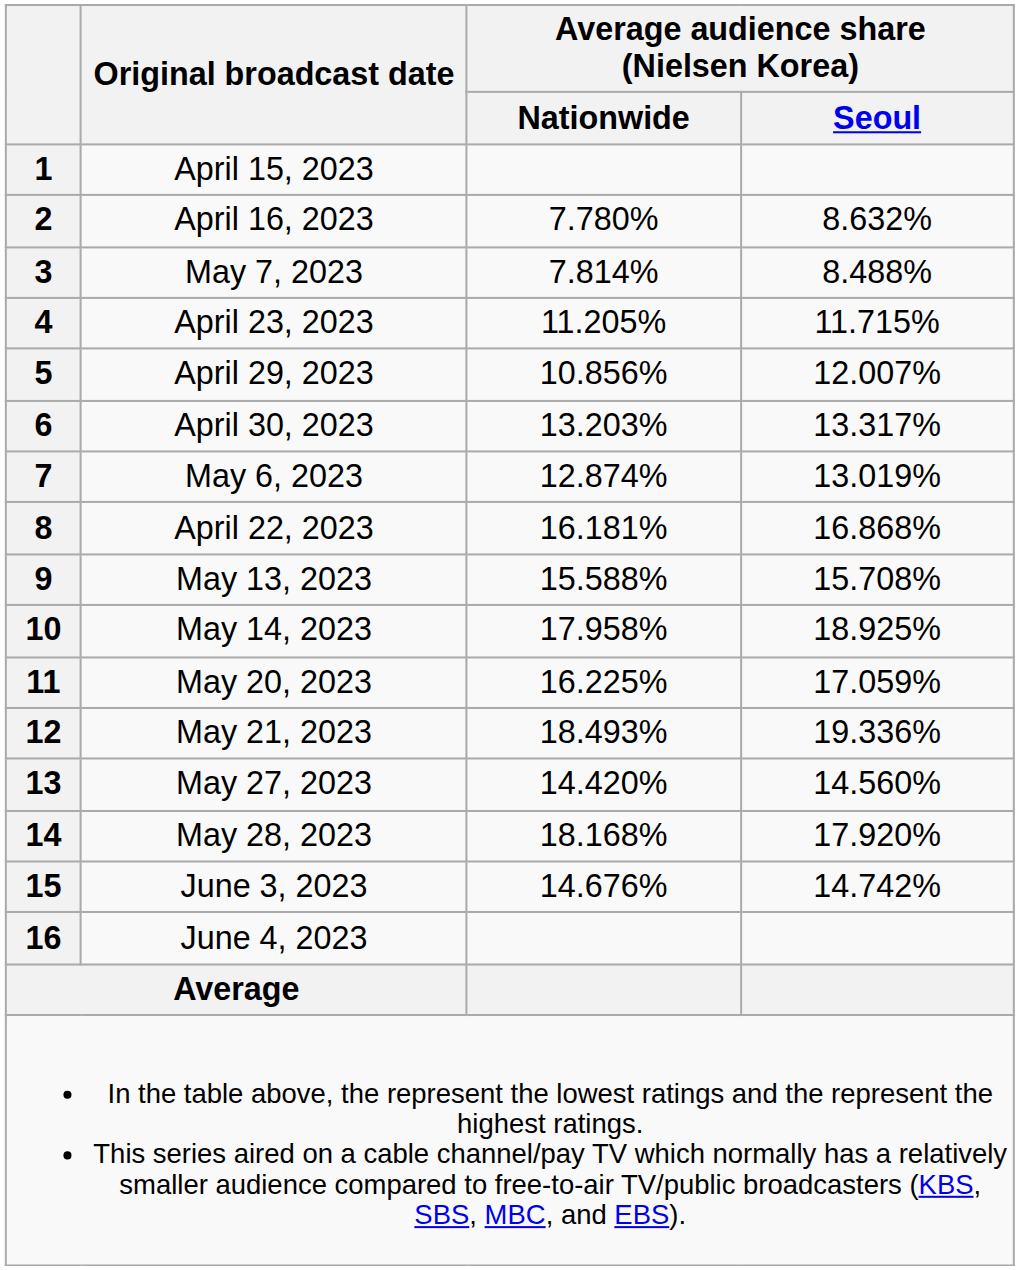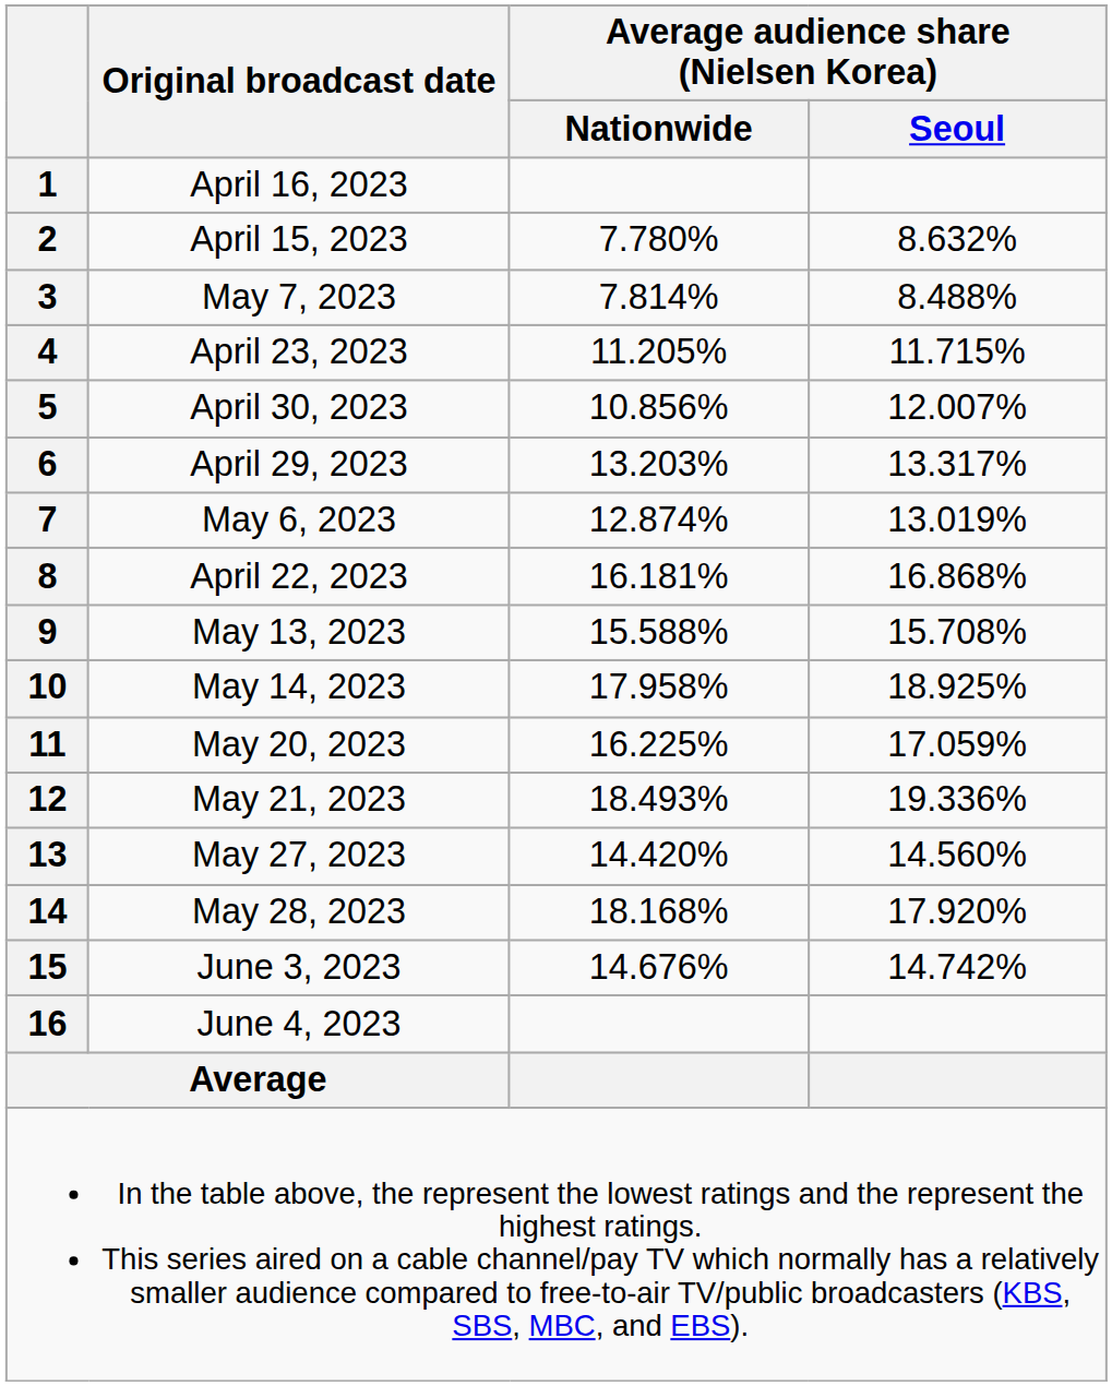1 | Original broadcast date: April 15, 2023 -> April 16, 2023
2 | Original broadcast date: April 16, 2023 -> April 15, 2023
5 | Original broadcast date: April 29, 2023 -> April 30, 2023
6 | Original broadcast date: April 30, 2023 -> April 29, 2023
